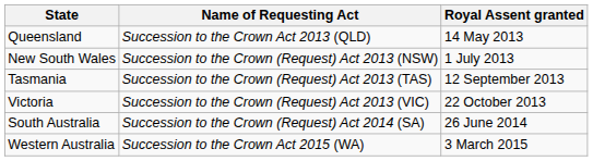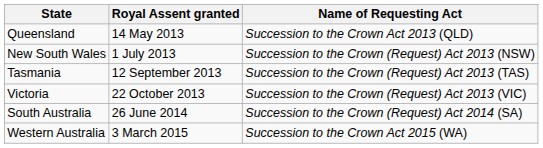columns swapped: Name of Requesting Act <-> Royal Assent granted
